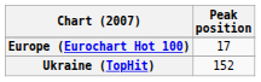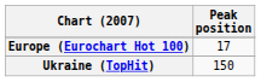Ukraine (TopHit) | Peak position: 152 -> 150
